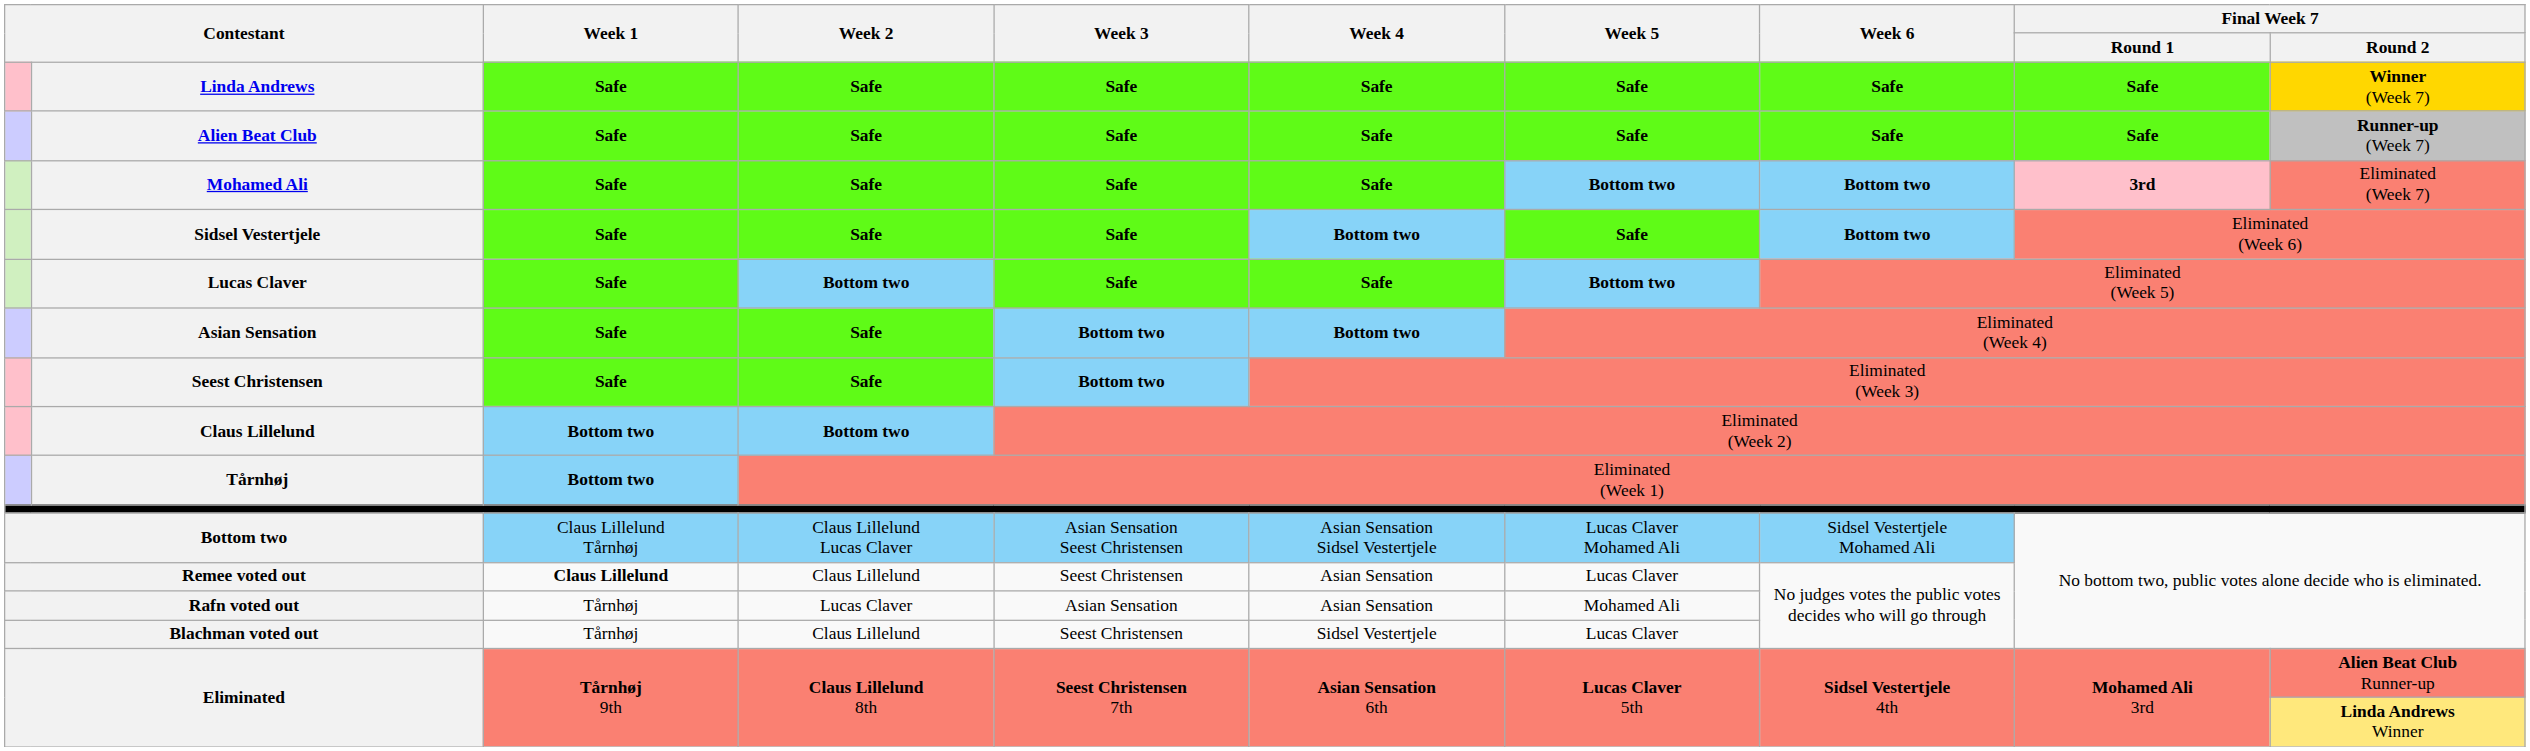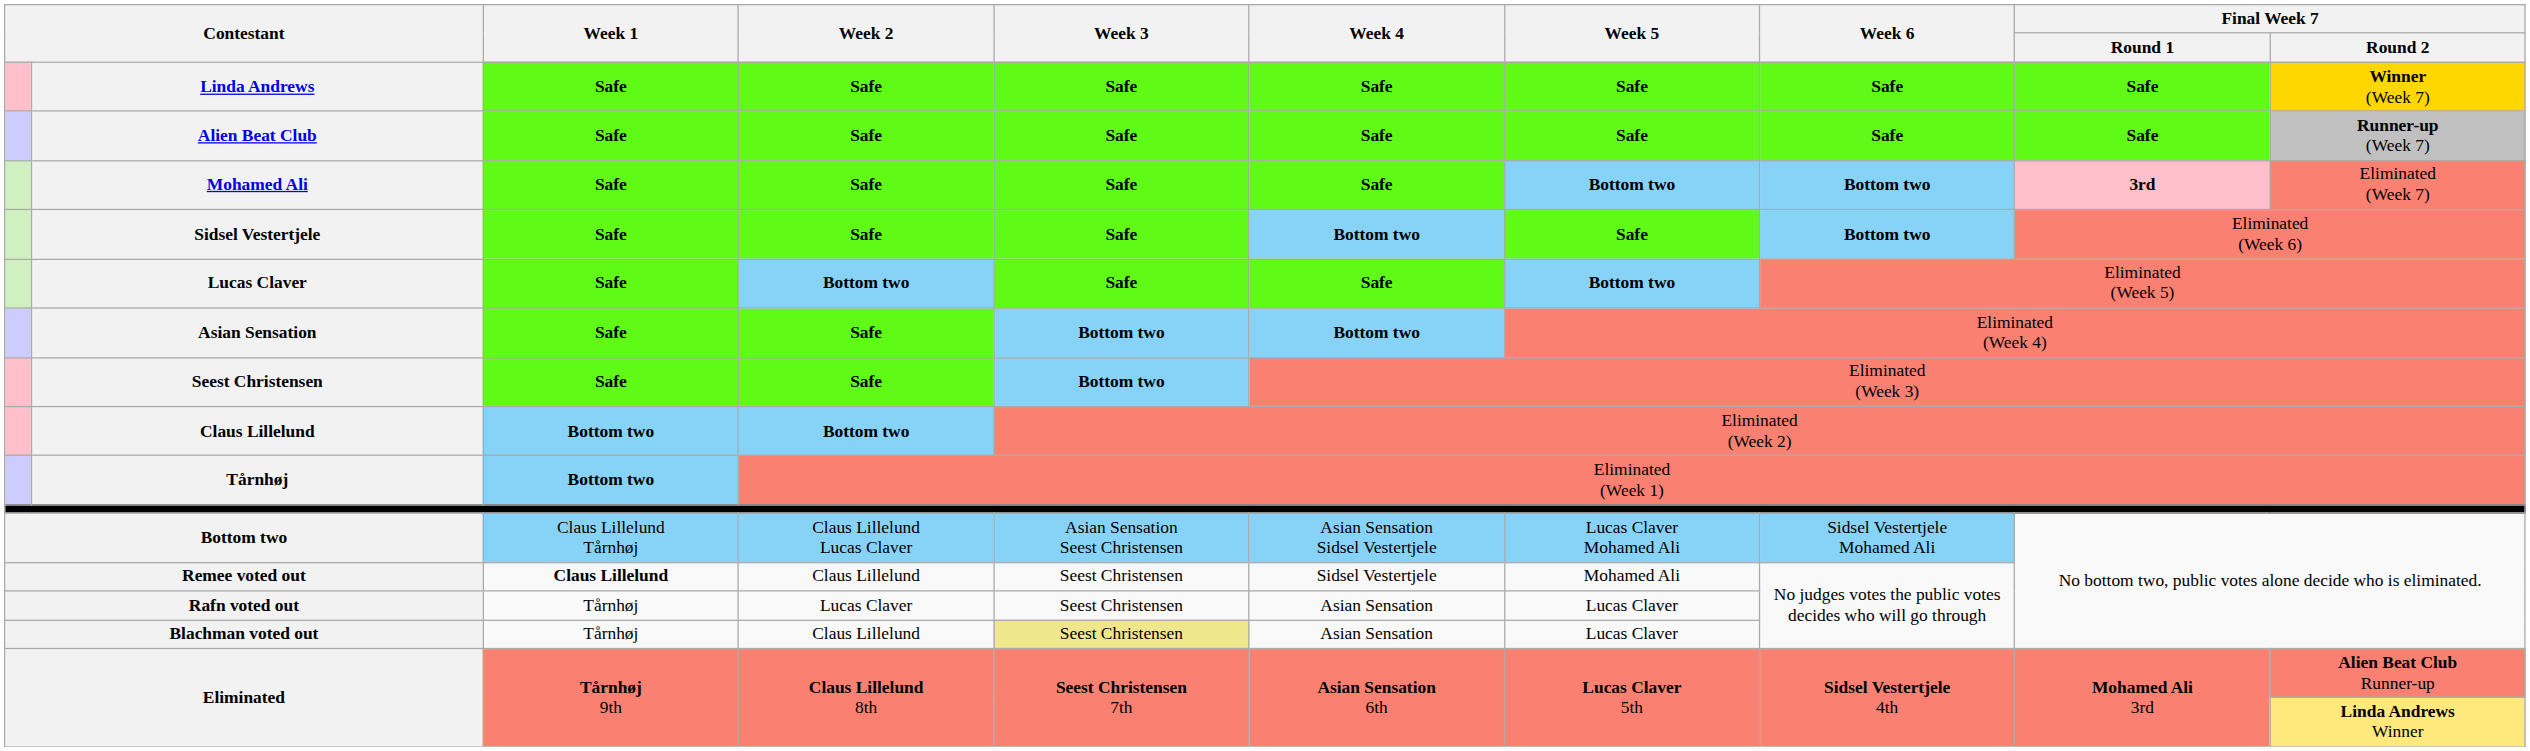Remee voted out | Week 4: Asian Sensation -> Sidsel Vestertjele
Remee voted out | Week 5: Lucas Claver -> Mohamed Ali
Rafn voted out | Week 3: Asian Sensation -> Seest Christensen
Rafn voted out | Week 5: Mohamed Ali -> Lucas Claver
Blachman voted out | Week 3: no background -> khaki background
Blachman voted out | Week 4: Sidsel Vestertjele -> Asian Sensation
